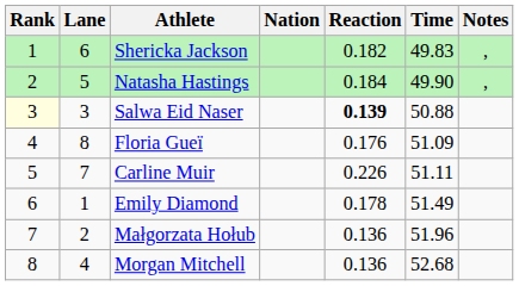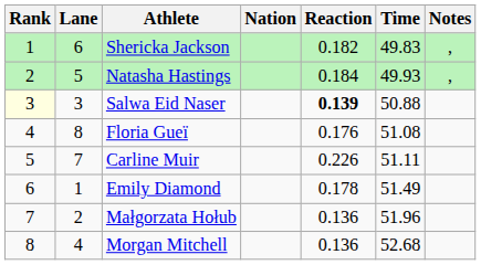Natasha Hastings | Time: 49.90 -> 49.93
Floria Gueï | Time: 51.09 -> 51.08
